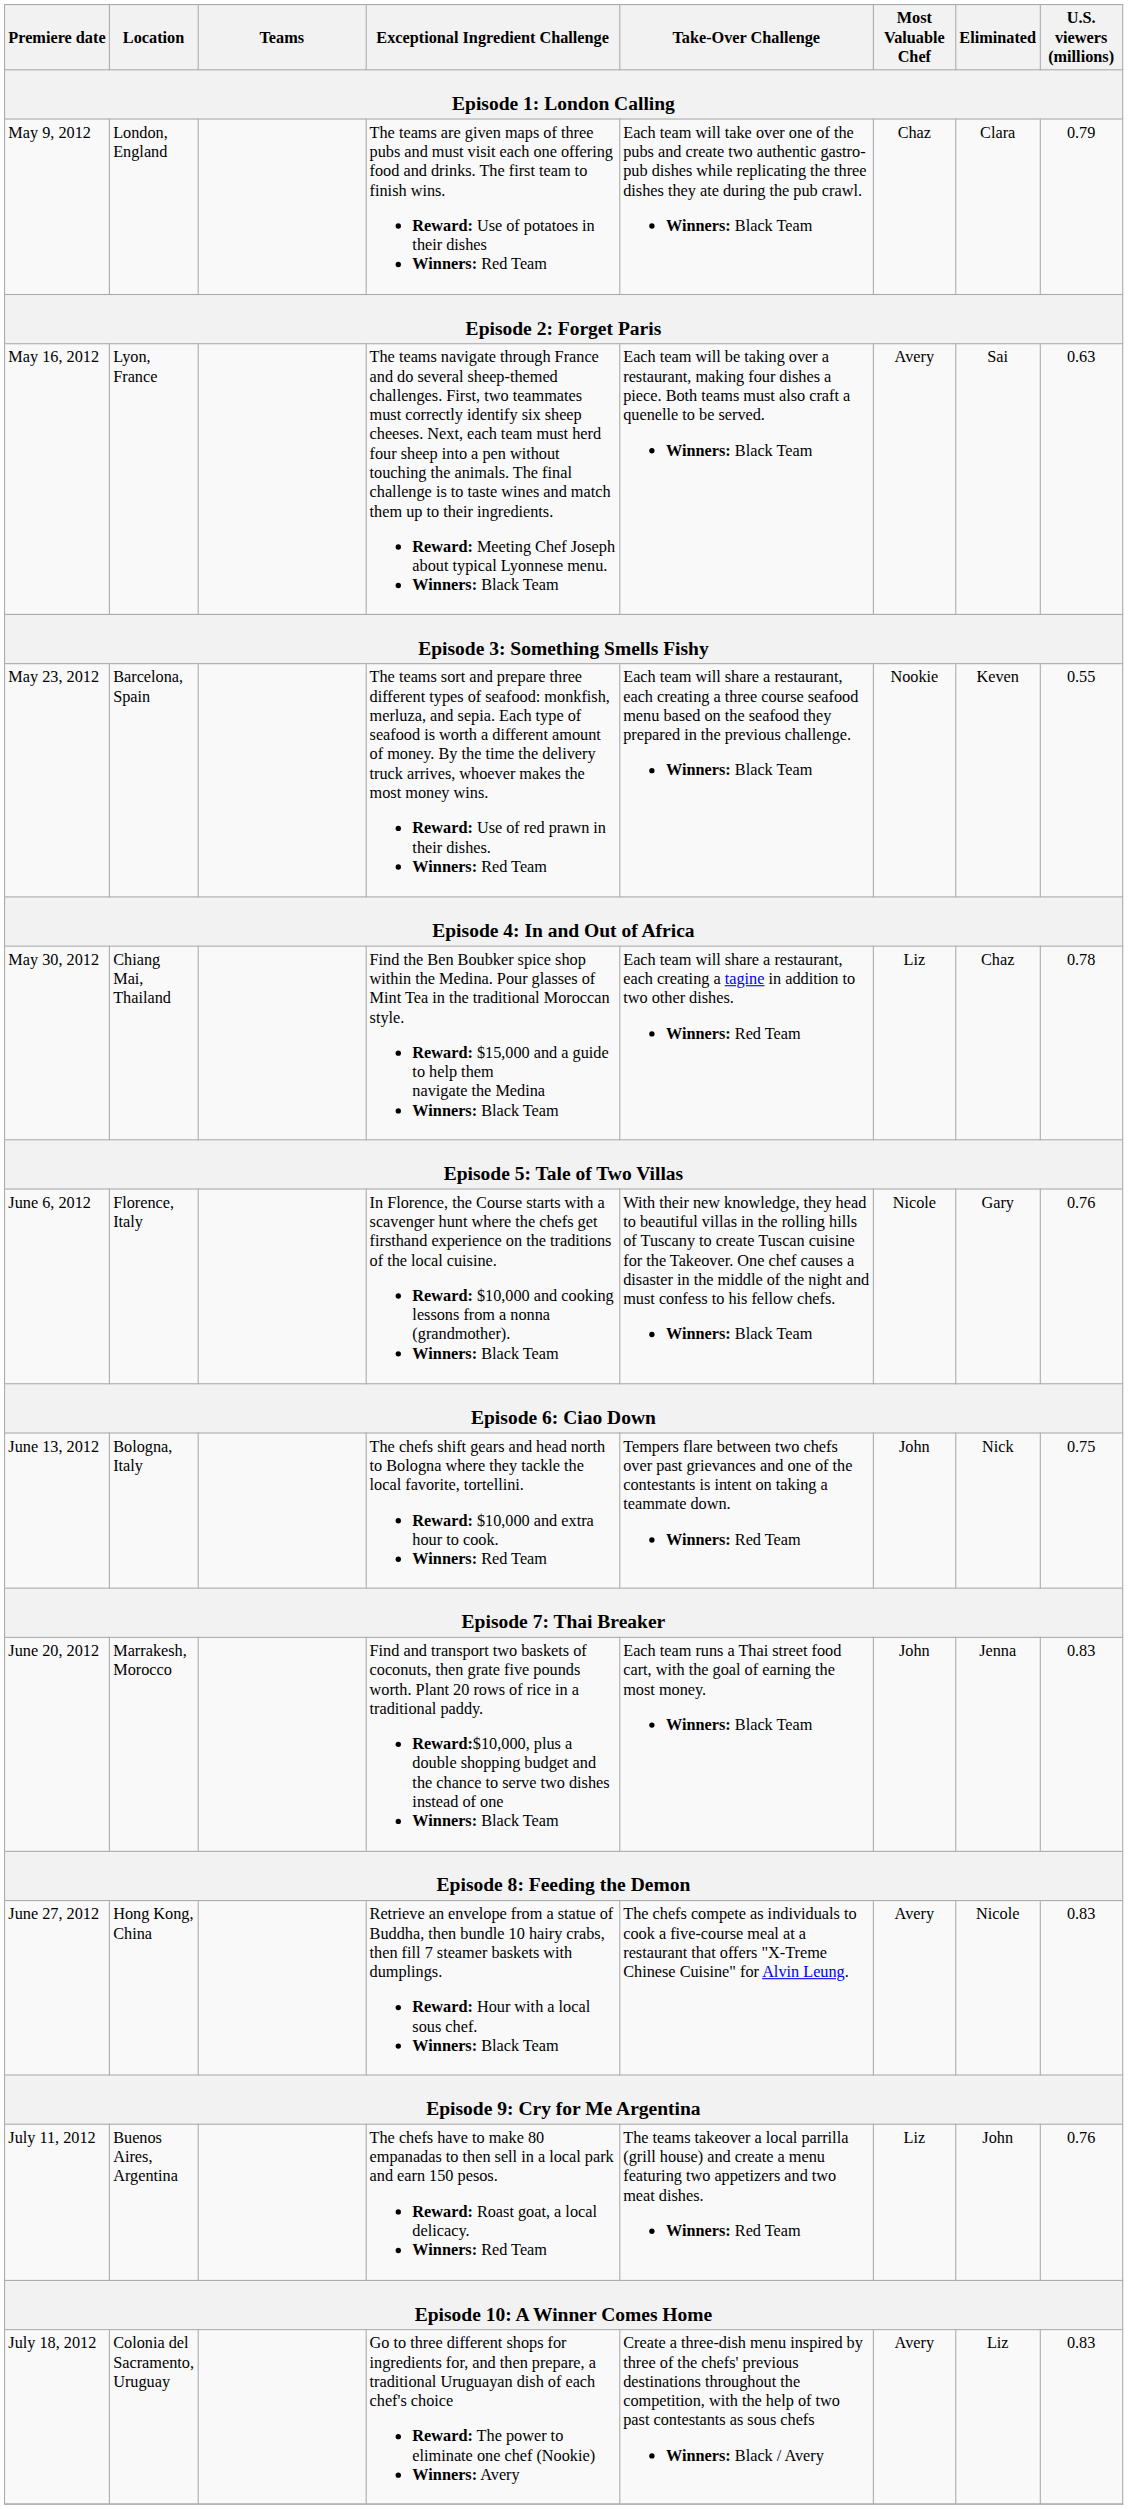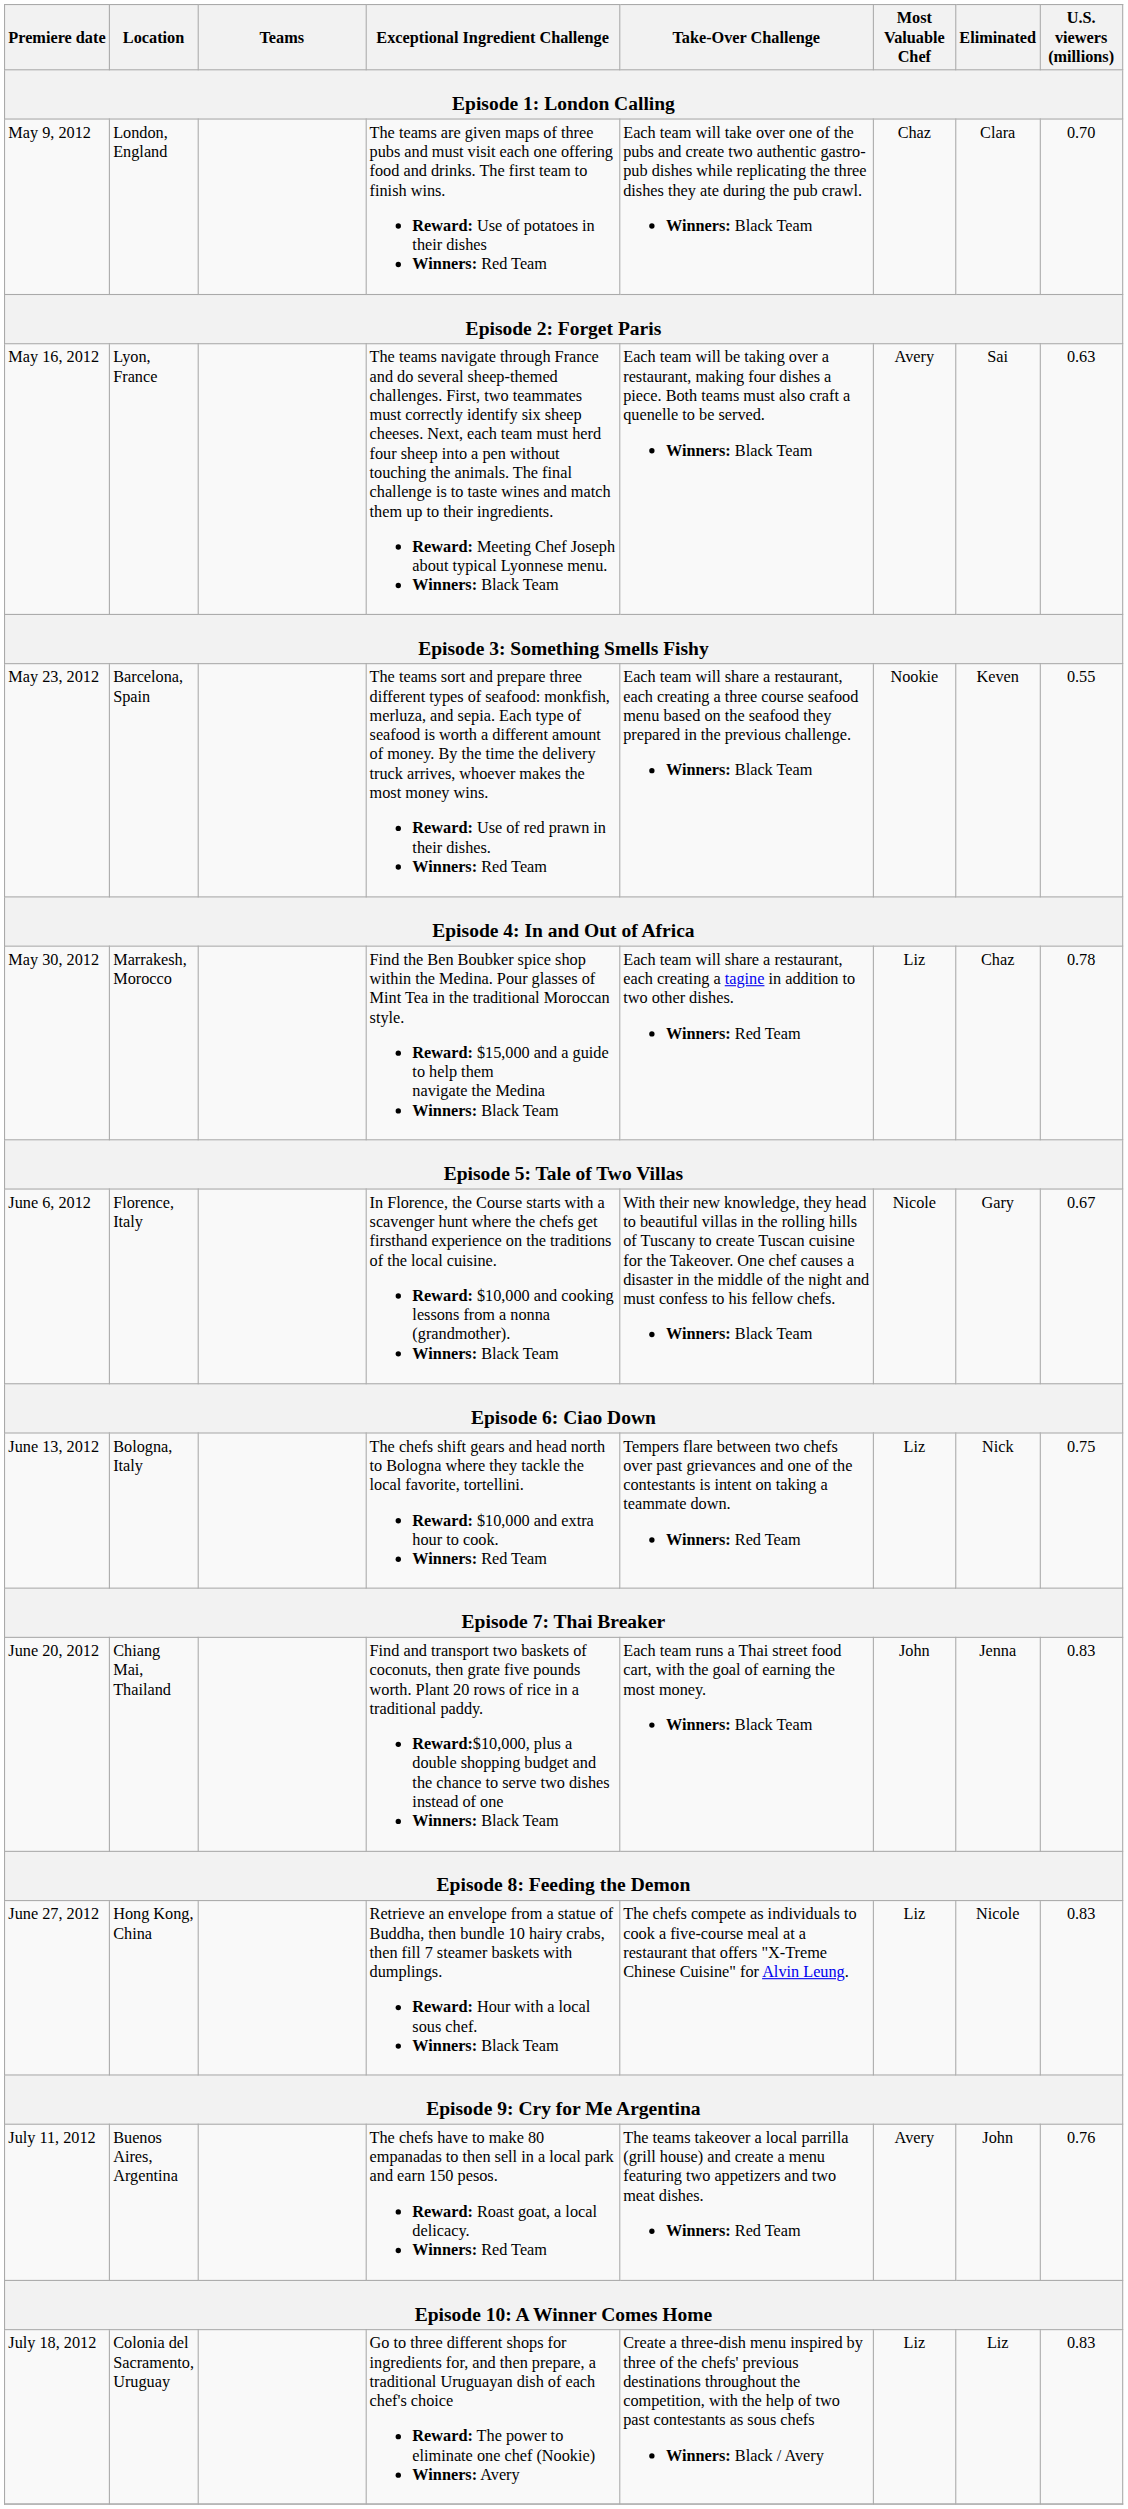May 9, 2012 | U.S. viewers (millions): 0.79 -> 0.70
May 30, 2012 | Location: Chiang Mai, Thailand -> Marrakesh, Morocco
June 6, 2012 | U.S. viewers (millions): 0.76 -> 0.67
June 13, 2012 | Most Valuable Chef: John -> Liz
June 20, 2012 | Location: Marrakesh, Morocco -> Chiang Mai, Thailand
June 27, 2012 | Most Valuable Chef: Avery -> Liz
July 11, 2012 | Most Valuable Chef: Liz -> Avery
July 18, 2012 | Most Valuable Chef: Avery -> Liz
